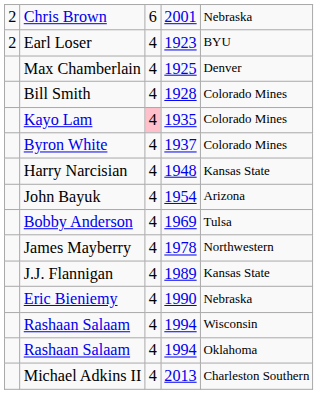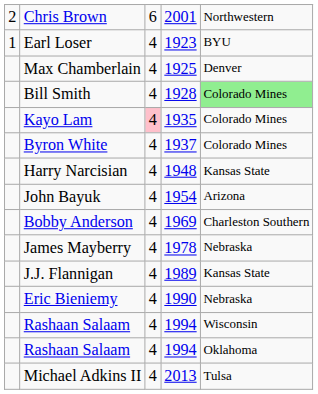Chris Brown | column 5: Nebraska -> Northwestern
Earl Loser | column 1: 2 -> 1
Bill Smith | column 5: no background -> lightgreen background
Bobby Anderson | column 5: Tulsa -> Charleston Southern
James Mayberry | column 5: Northwestern -> Nebraska
Michael Adkins II | column 5: Charleston Southern -> Tulsa
